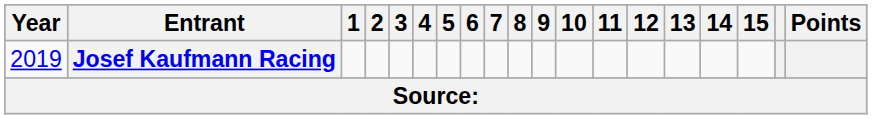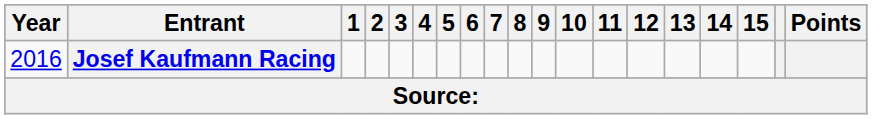Josef Kaufmann Racing | Year: 2019 -> 2016
